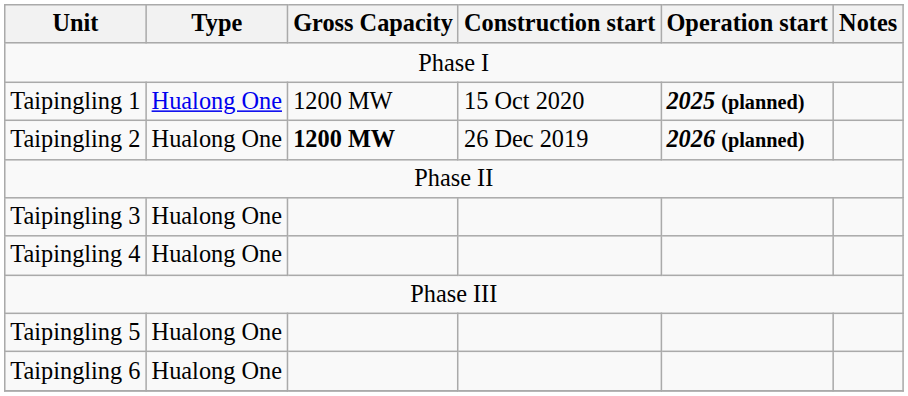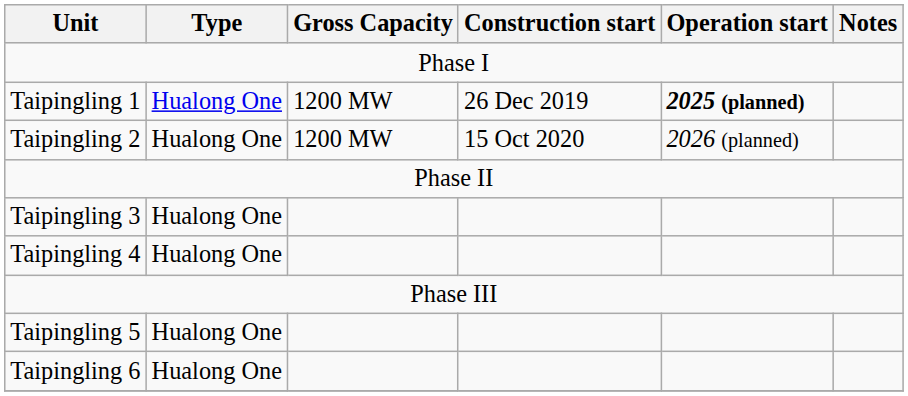Taipingling 1 | Construction start: 15 Oct 2020 -> 26 Dec 2019
Taipingling 2 | Gross Capacity: bold -> normal
Taipingling 2 | Construction start: 26 Dec 2019 -> 15 Oct 2020
Taipingling 2 | Operation start: bold -> normal
